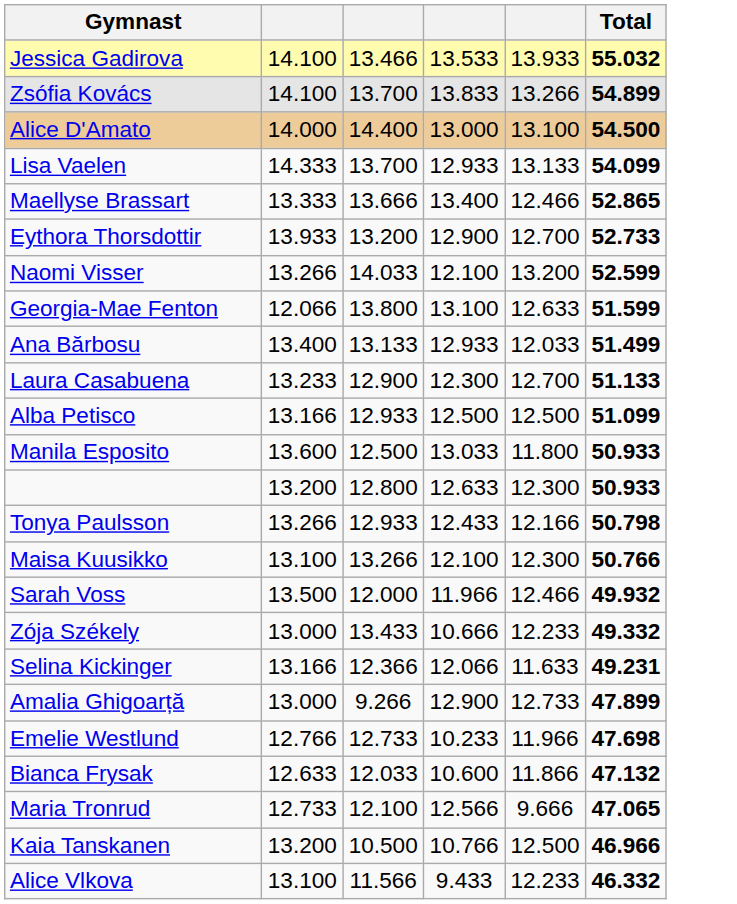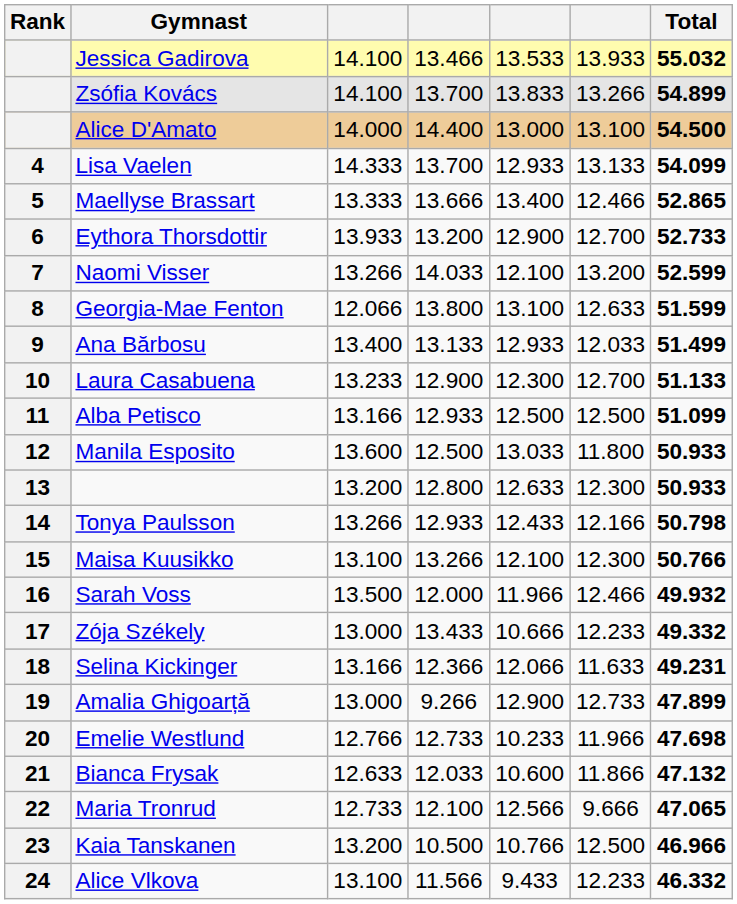+ column: Rank | 4 | 5 | 6 | 7 | 8 | 9 | 10 | 11 | 12 | 13 | 14 | 15 | 16 | 17 | 18 | 19 | 20 | 21 | 22 | 23 | 24
